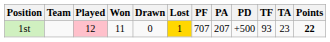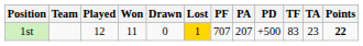1st | Played: pink background -> no background
1st | TF: 93 -> 83
